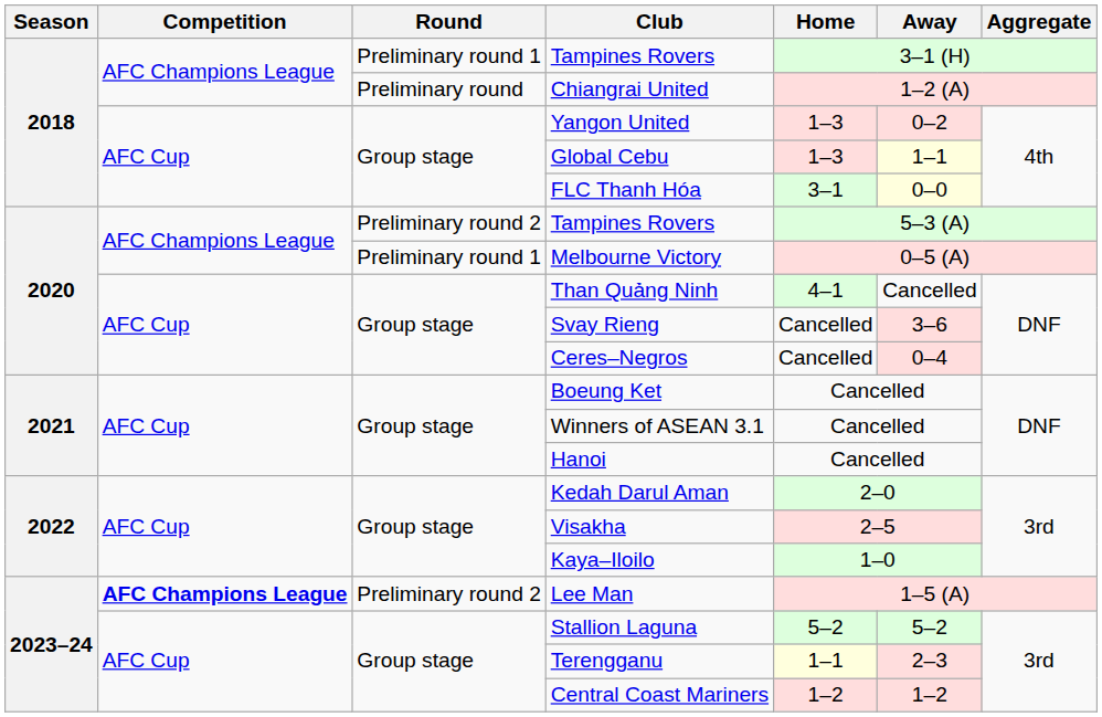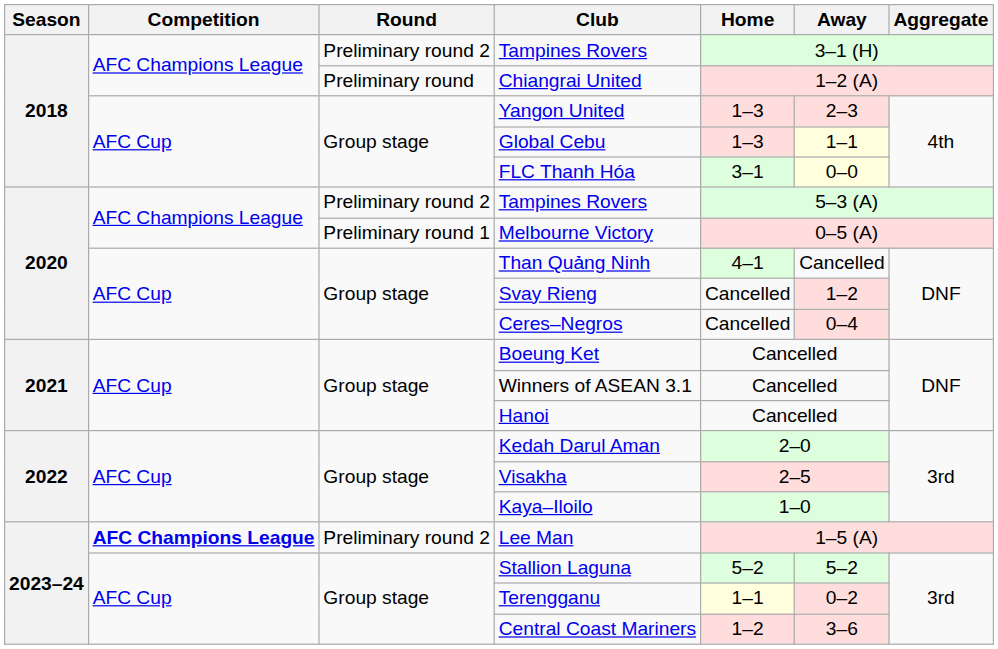2018 / Tampines Rovers | Round: Preliminary round 1 -> Preliminary round 2
Yangon United | Away: 0–2 -> 2–3
Svay Rieng | Away: 3–6 -> 1–2
Terengganu | Away: 2–3 -> 0–2
Central Coast Mariners | Away: 1–2 -> 3–6
